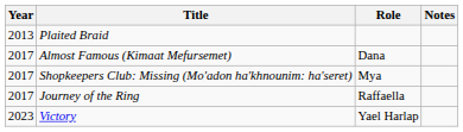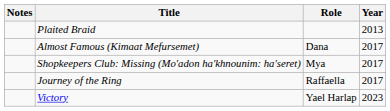columns swapped: Year <-> Notes
